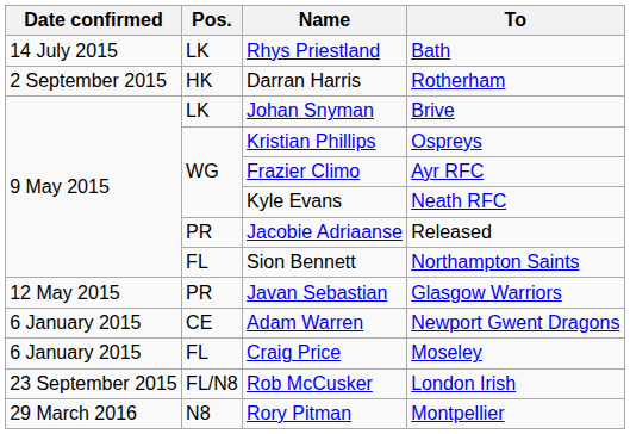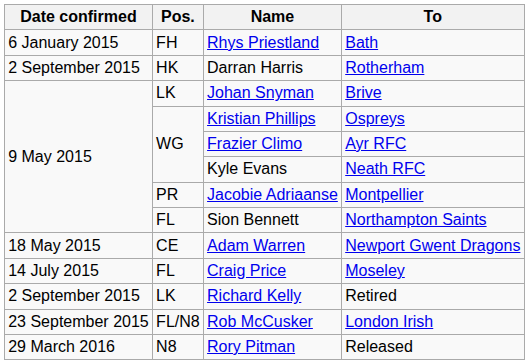Rhys Priestland | Date confirmed: 14 July 2015 -> 6 January 2015
Rhys Priestland | Pos.: LK -> FH
Jacobie Adriaanse | To: Released -> Montpellier
- row: 12 May 2015 | PR | Javan Sebastian | Glasgow Warriors
Adam Warren | Date confirmed: 6 January 2015 -> 18 May 2015
Craig Price | Date confirmed: 6 January 2015 -> 14 July 2015
+ row: 2 September 2015 | LK | Richard Kelly | Retired
Rory Pitman | To: Montpellier -> Released
